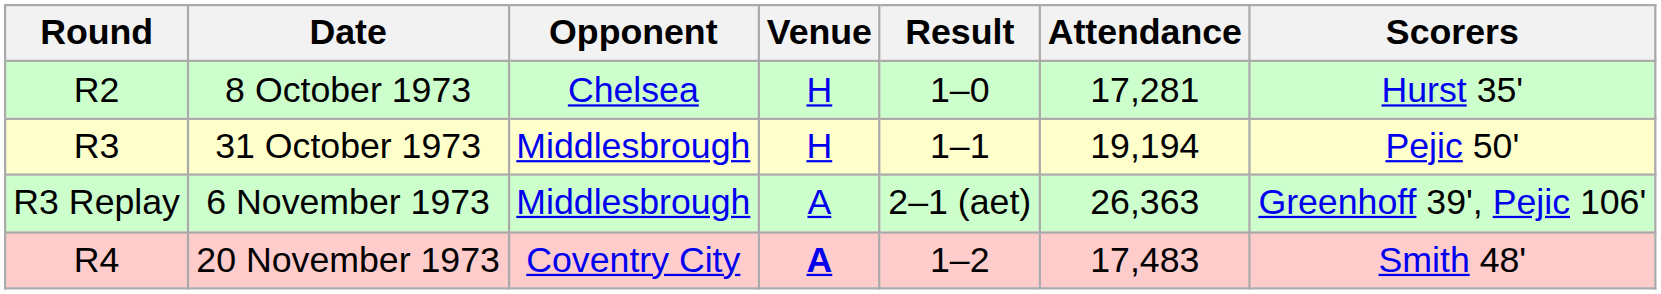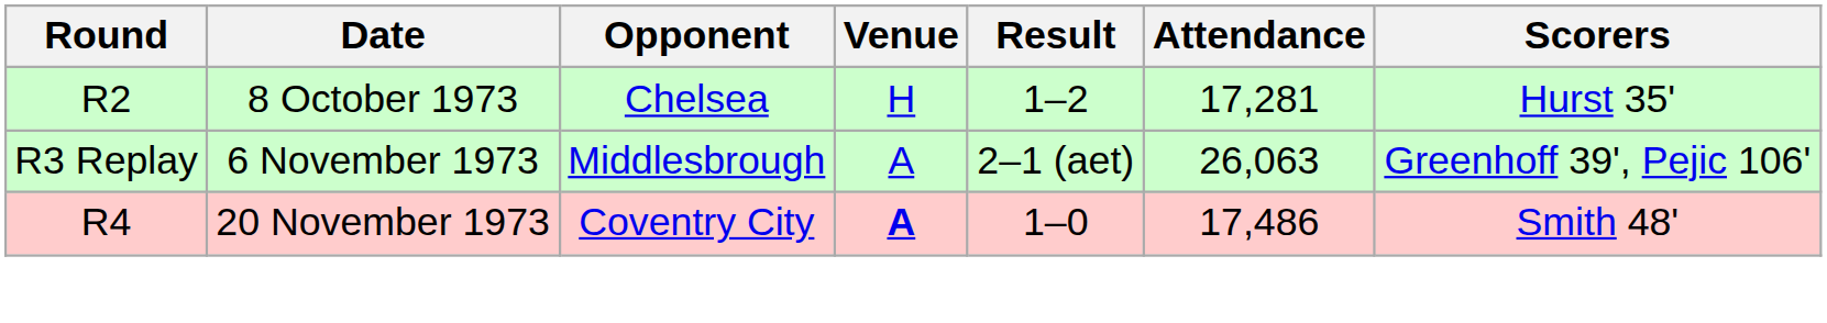8 October 1973 | Result: 1–0 -> 1–2
- row: R3 | 31 October 1973 | Middlesbrough | H | 1–1 | 19,194 | Pejic 50'
6 November 1973 | Attendance: 26,363 -> 26,063
20 November 1973 | Result: 1–2 -> 1–0
20 November 1973 | Attendance: 17,483 -> 17,486
